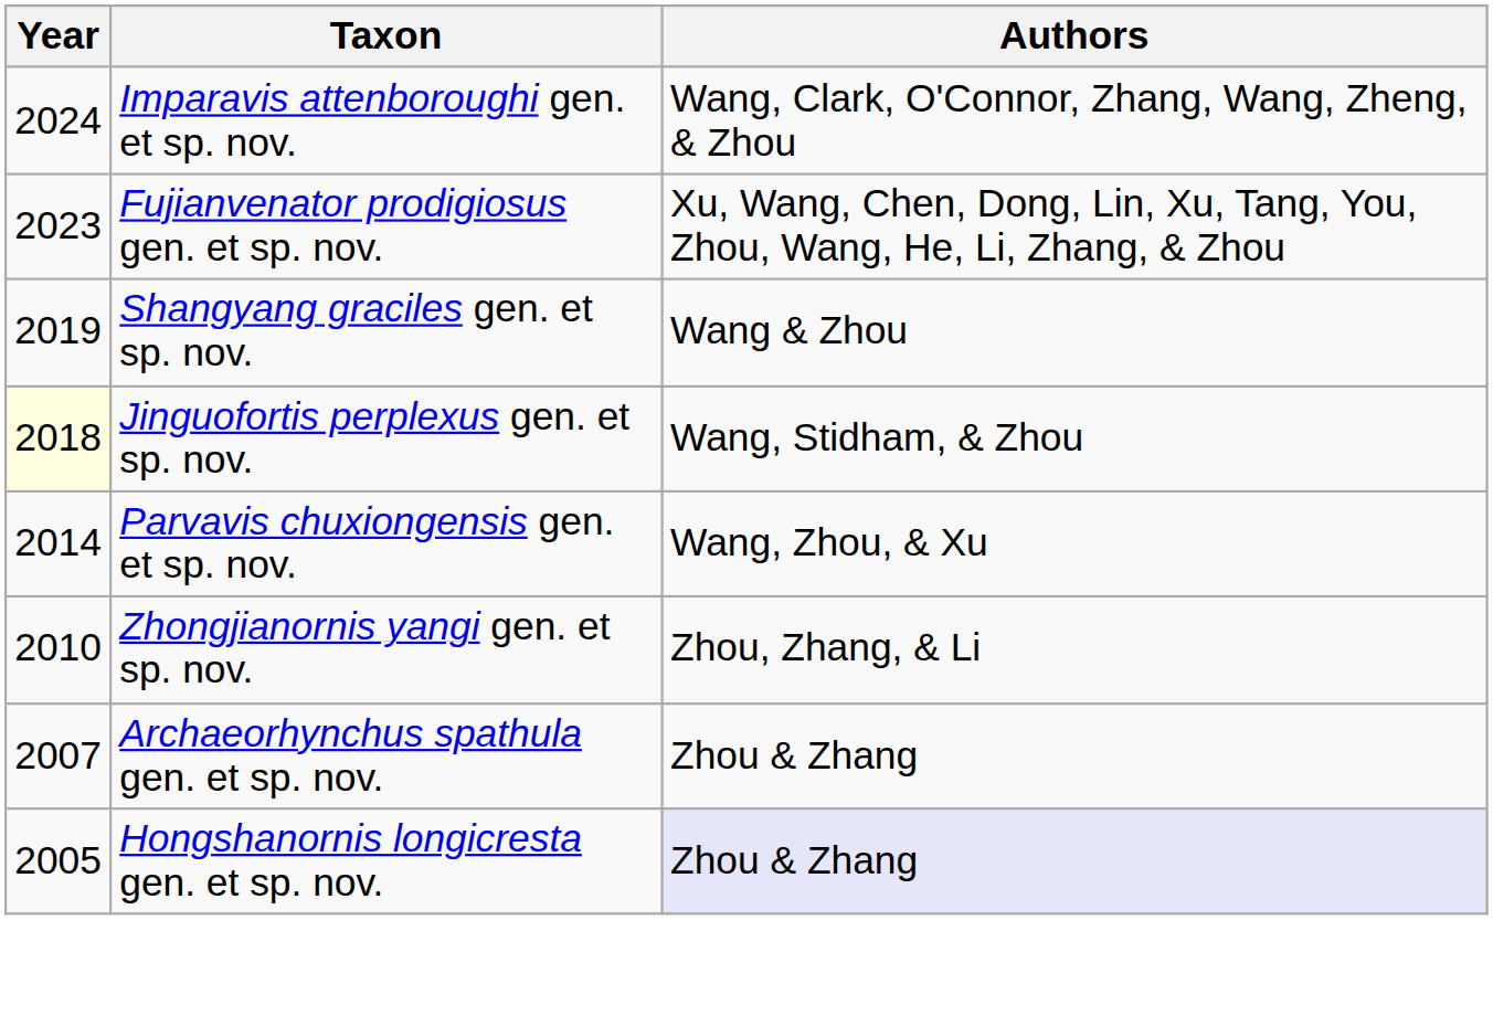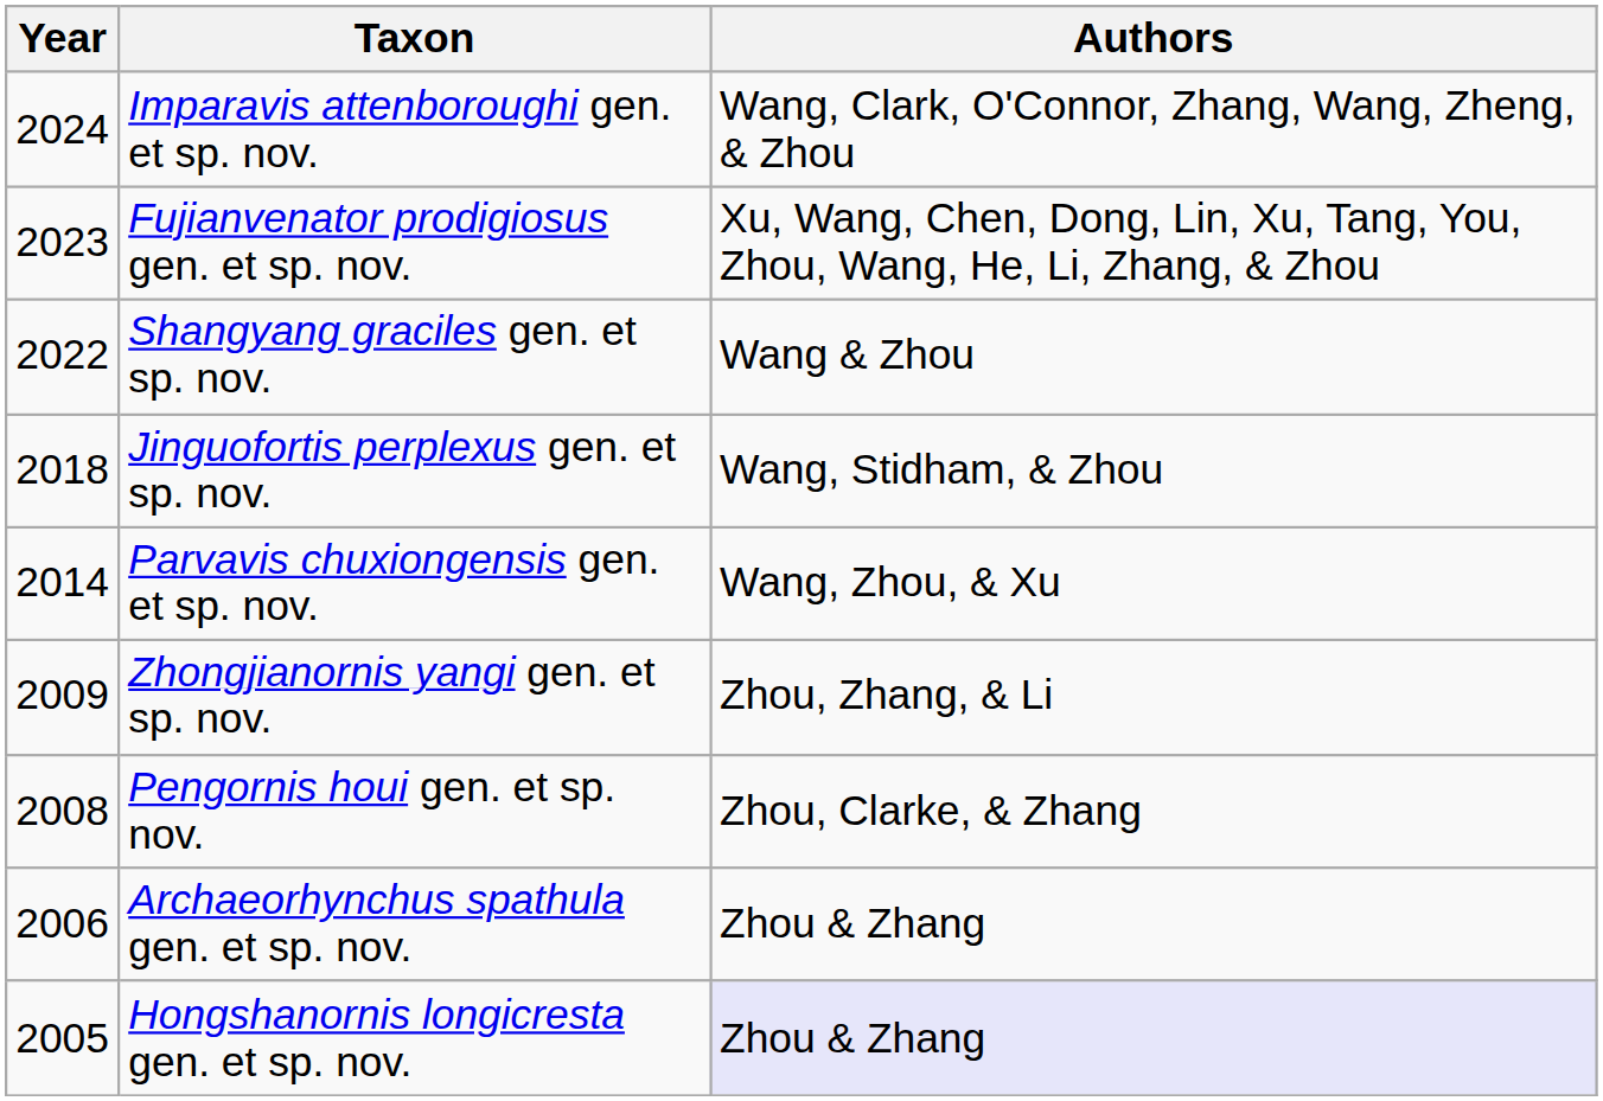Shangyang graciles gen. et sp. nov. | Year: 2019 -> 2022
Jinguofortis perplexus gen. et sp. nov. | Year: lightyellow background -> no background
Zhongjianornis yangi gen. et sp. nov. | Year: 2010 -> 2009
+ row: 2008 | Pengornis houi gen. et sp. nov. | Zhou, Clarke, & Zhang
Archaeorhynchus spathula gen. et sp. nov. | Year: 2007 -> 2006
